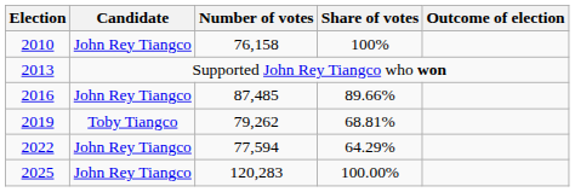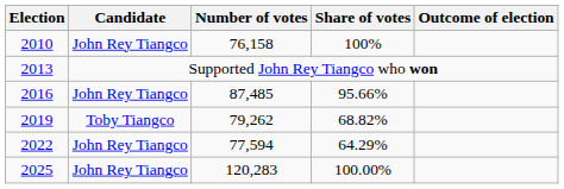2016 | Share of votes: 89.66% -> 95.66%
2019 | Share of votes: 68.81% -> 68.82%
